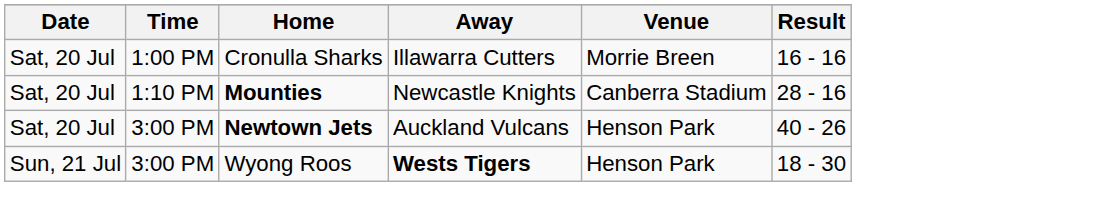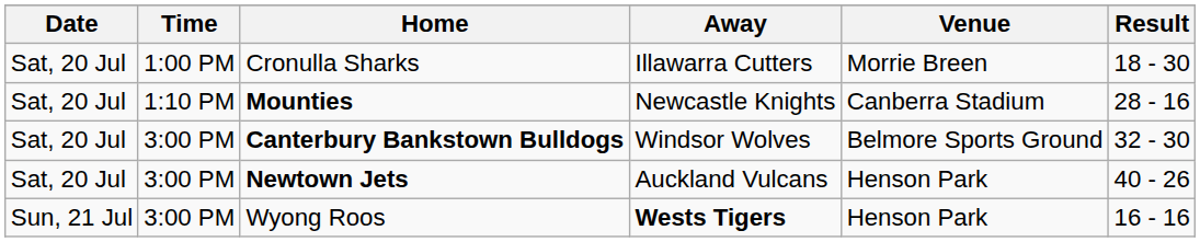Cronulla Sharks | Result: 16 - 16 -> 18 - 30
+ row: Sat, 20 Jul | 3:00 PM | Canterbury Bankstown Bulldogs | Windsor Wolves | Belmore Sports Ground | 32 - 30
Wyong Roos | Result: 18 - 30 -> 16 - 16
